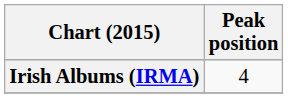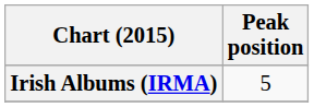Irish Albums (IRMA) | Peak position: 4 -> 5
